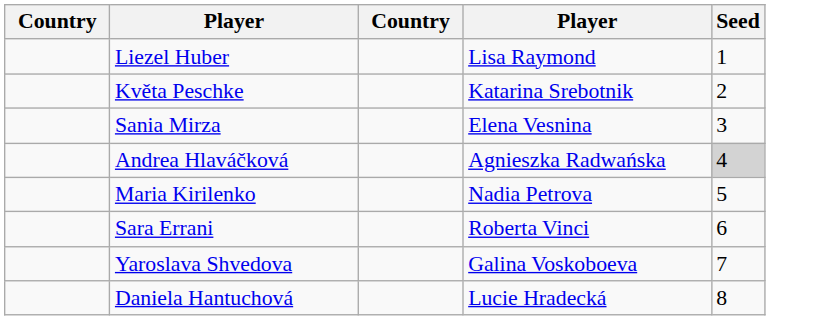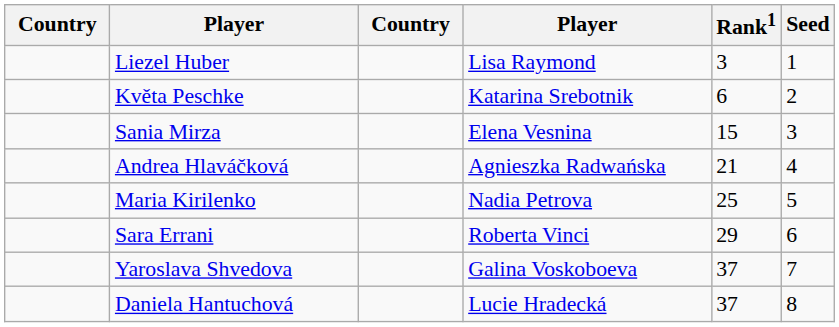+ column: Rank1 | 3 | 6 | 15 | 21 | 25 | 29 | 37 | 37
Andrea Hlaváčková | Seed: lightgrey background -> no background
